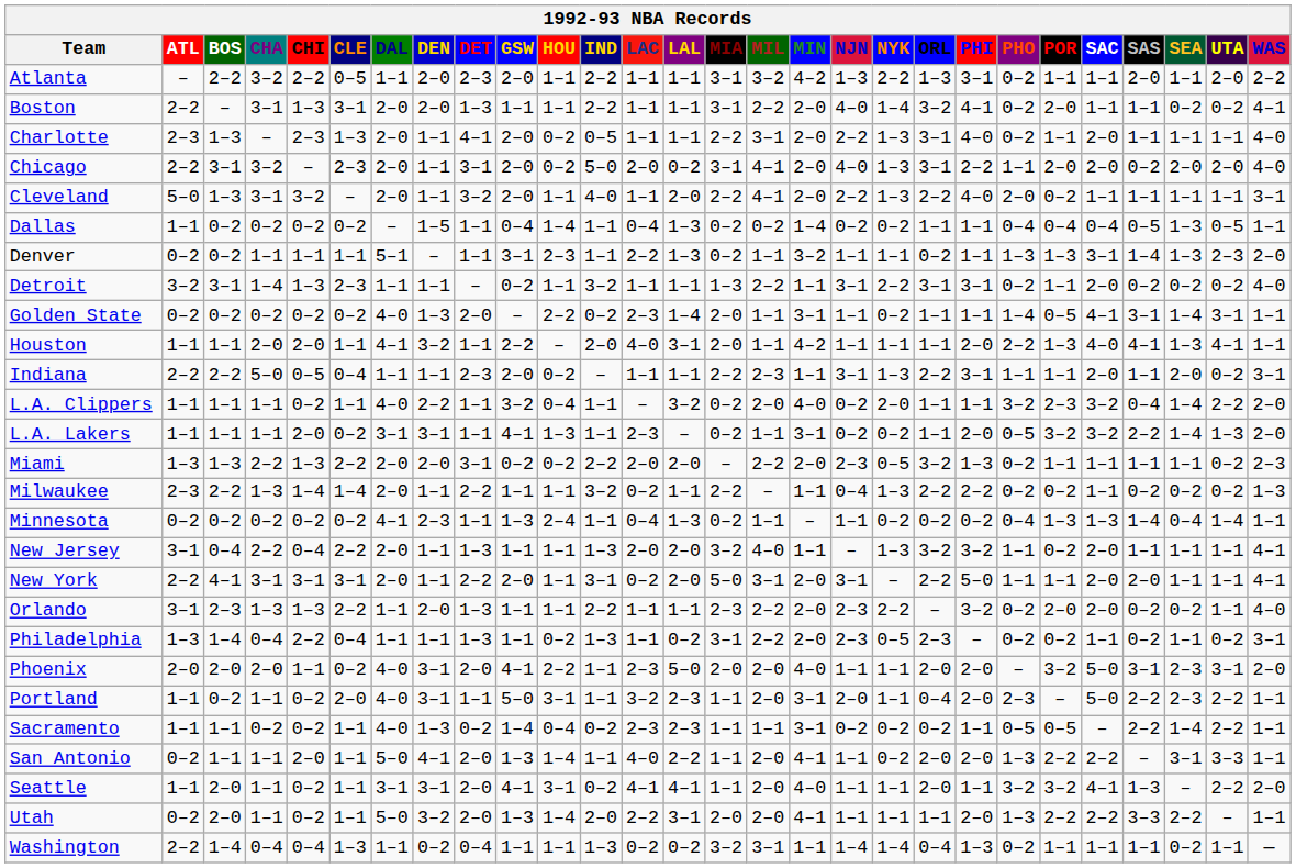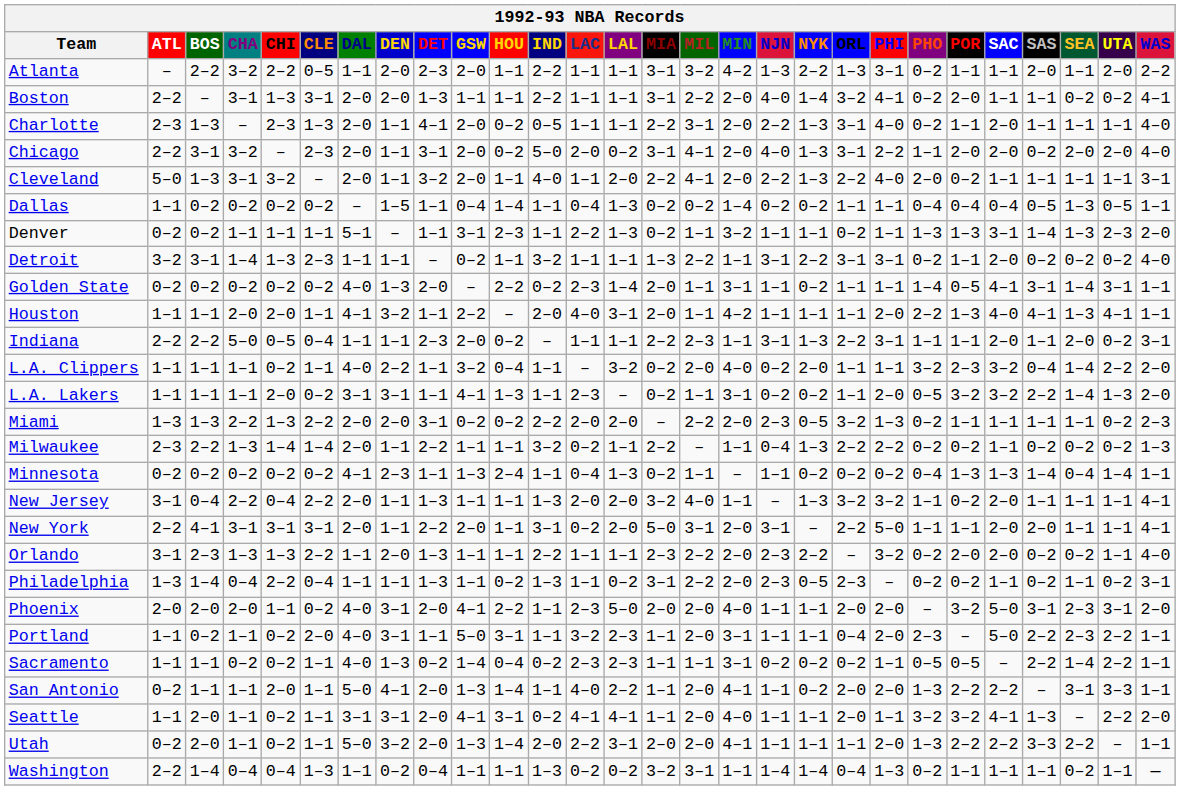Portland | NJN: 2–0 -> 1–1
